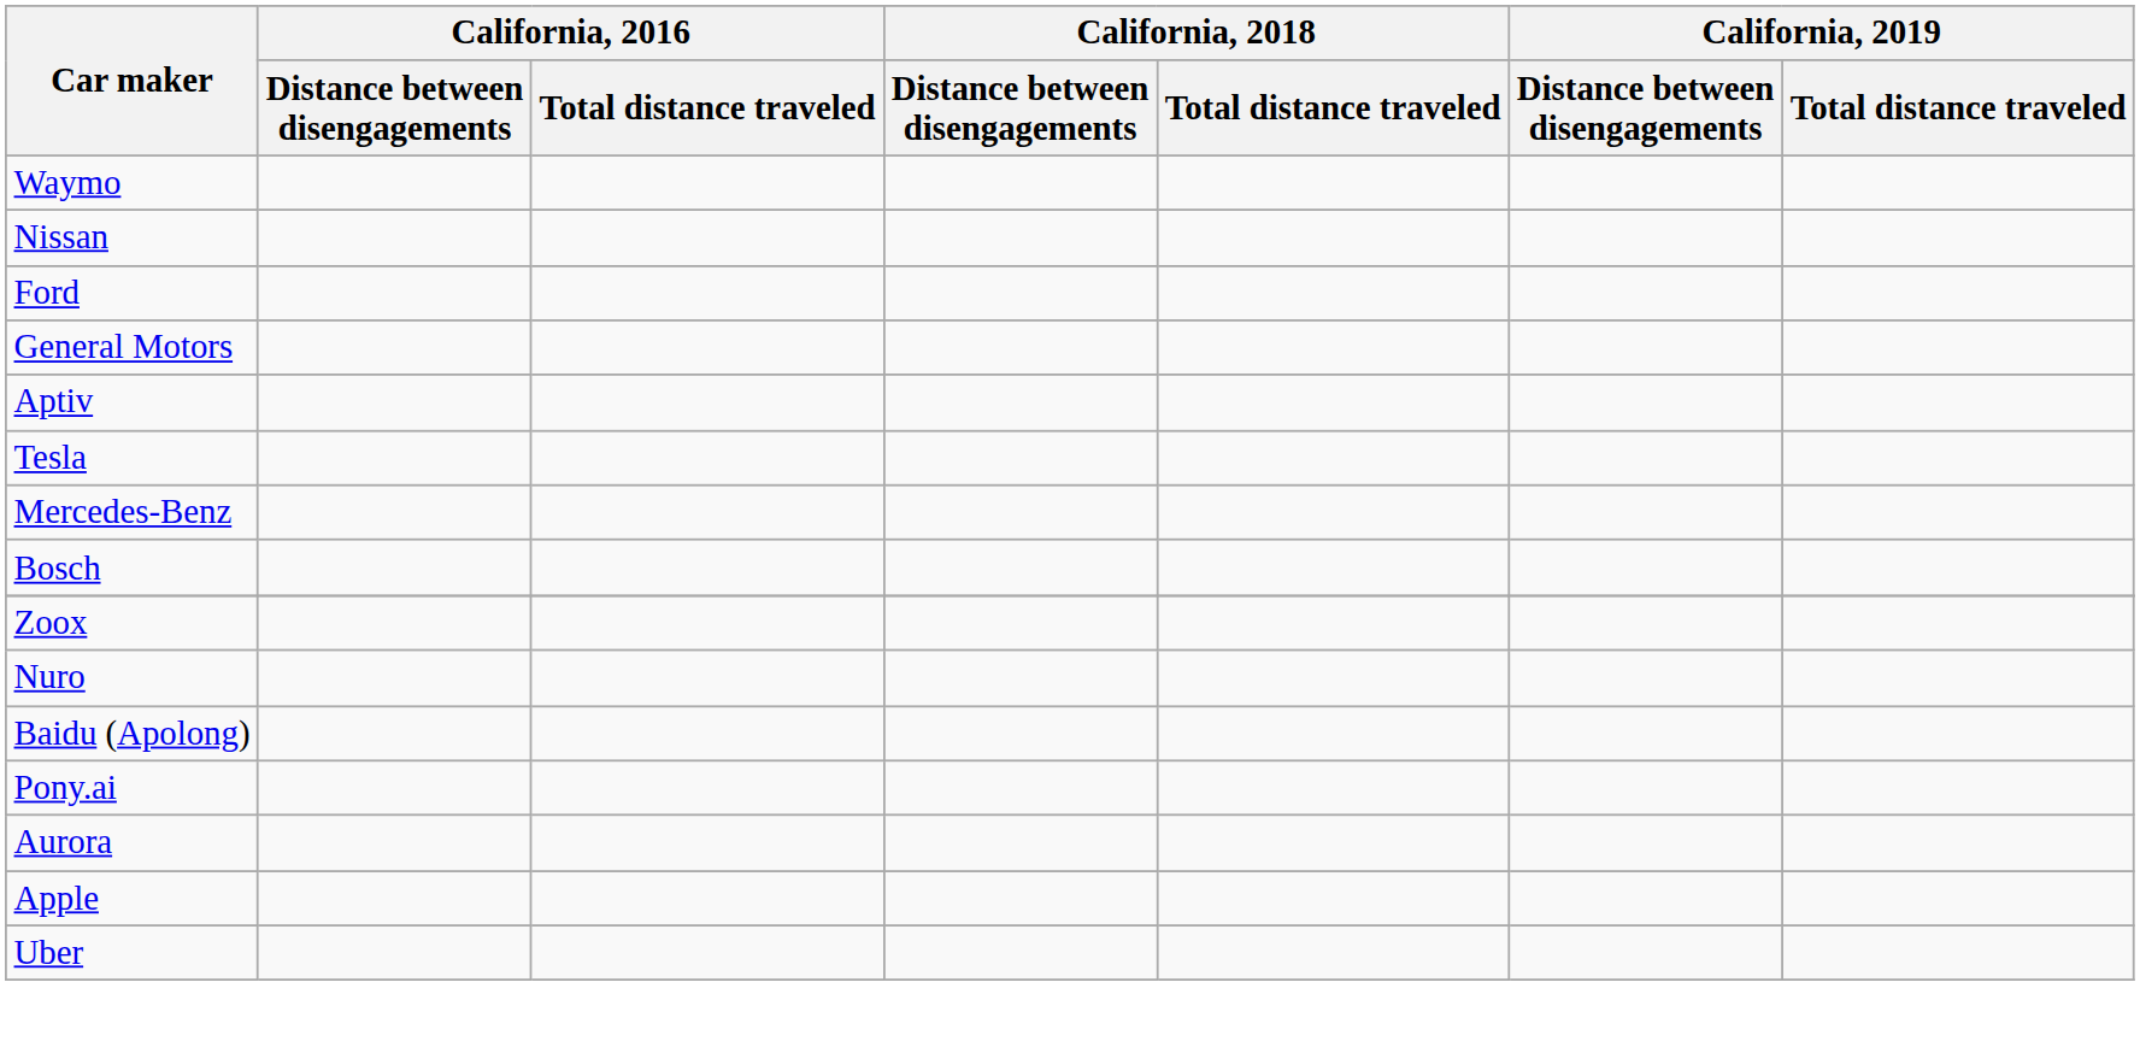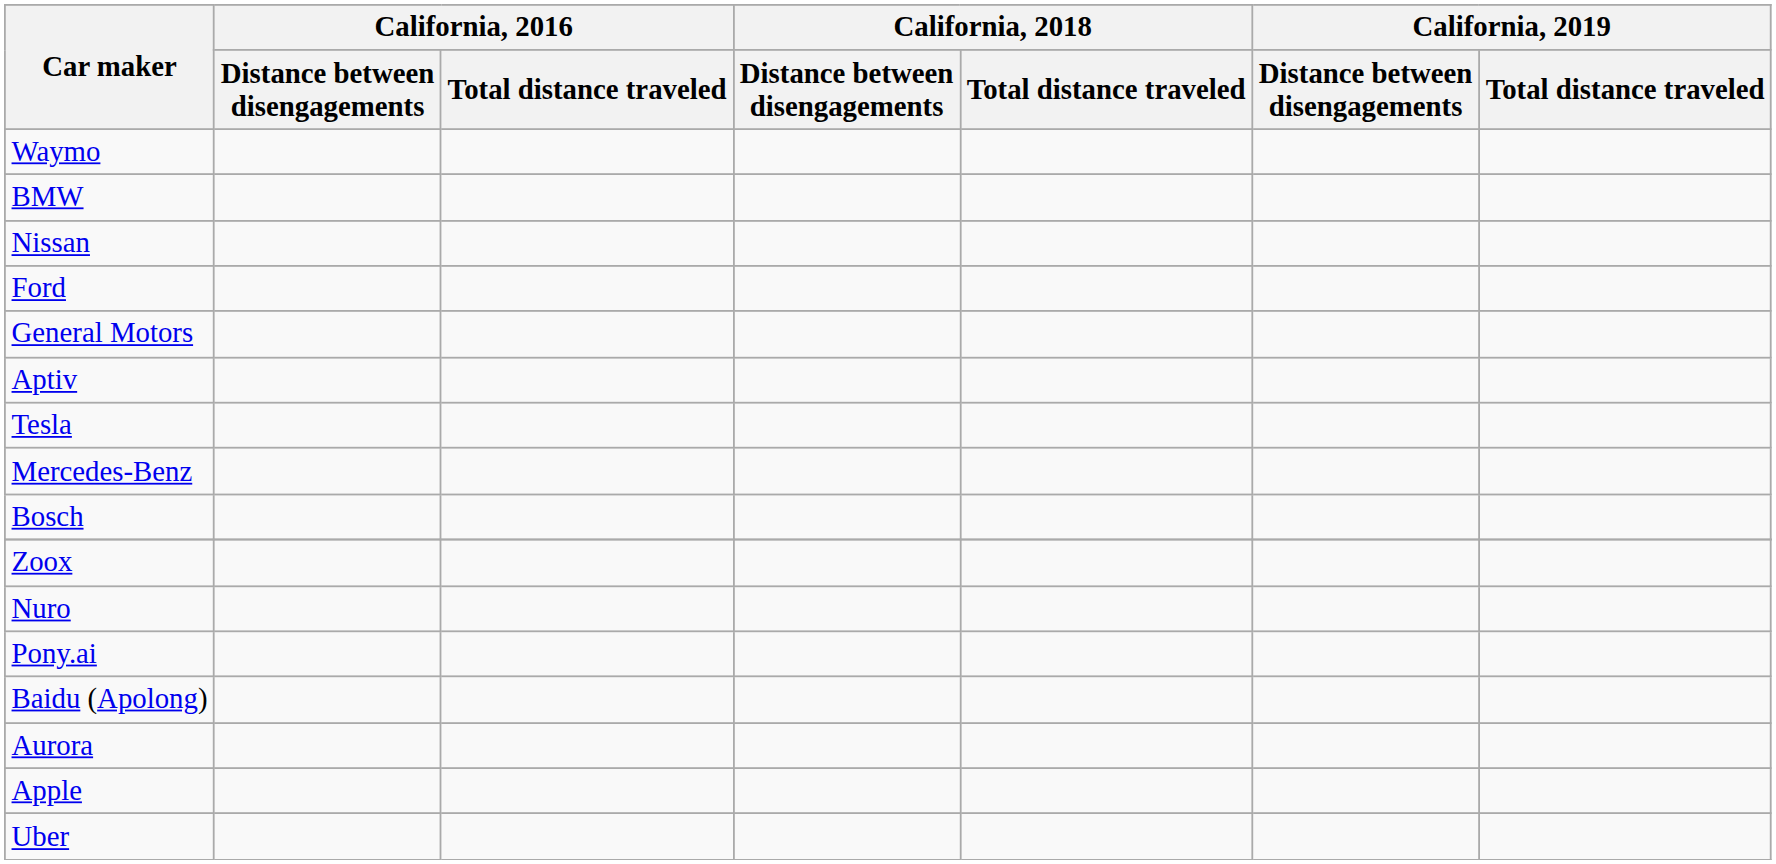+ row: BMW
rows swapped: Pony.ai <-> Baidu (Apolong)
